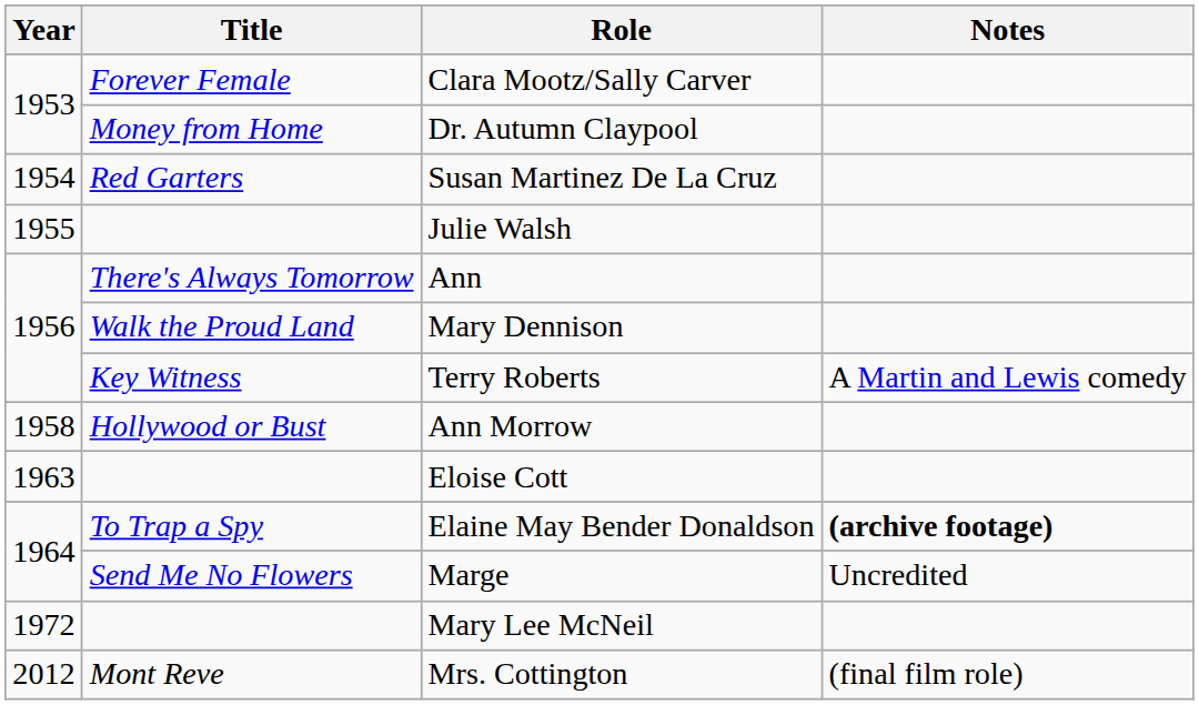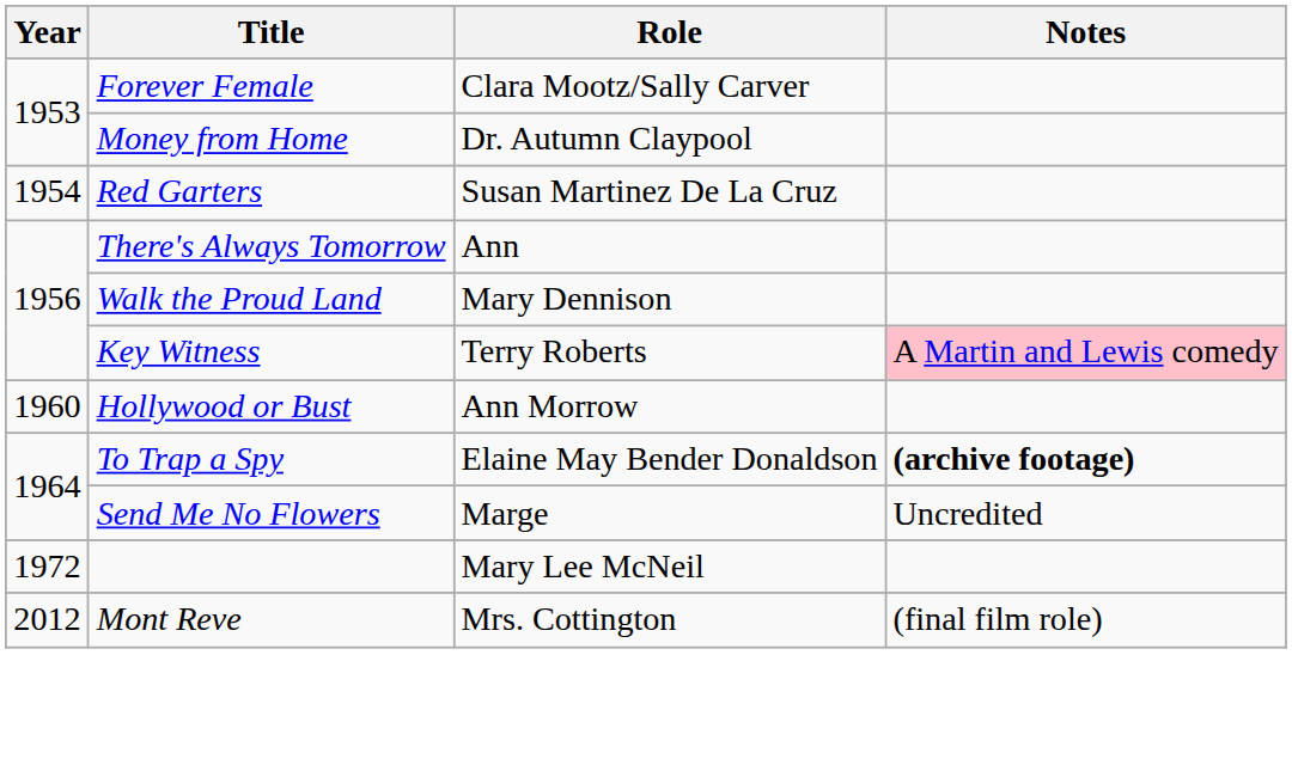- row: 1955 | Julie Walsh
Terry Roberts | Notes: no background -> pink background
Ann Morrow | Year: 1958 -> 1960
- row: 1963 | Eloise Cott
